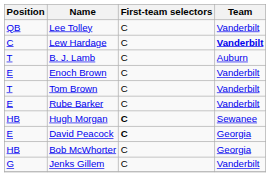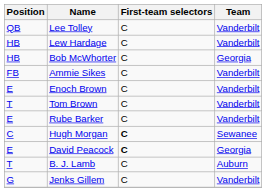Lew Hardage | Position: C -> HB
Lew Hardage | Team: bold -> normal
rows swapped: Bob McWhorter <-> B. J. Lamb
+ row: FB | Ammie Sikes | C | Vanderbilt
Hugh Morgan | Position: HB -> C
